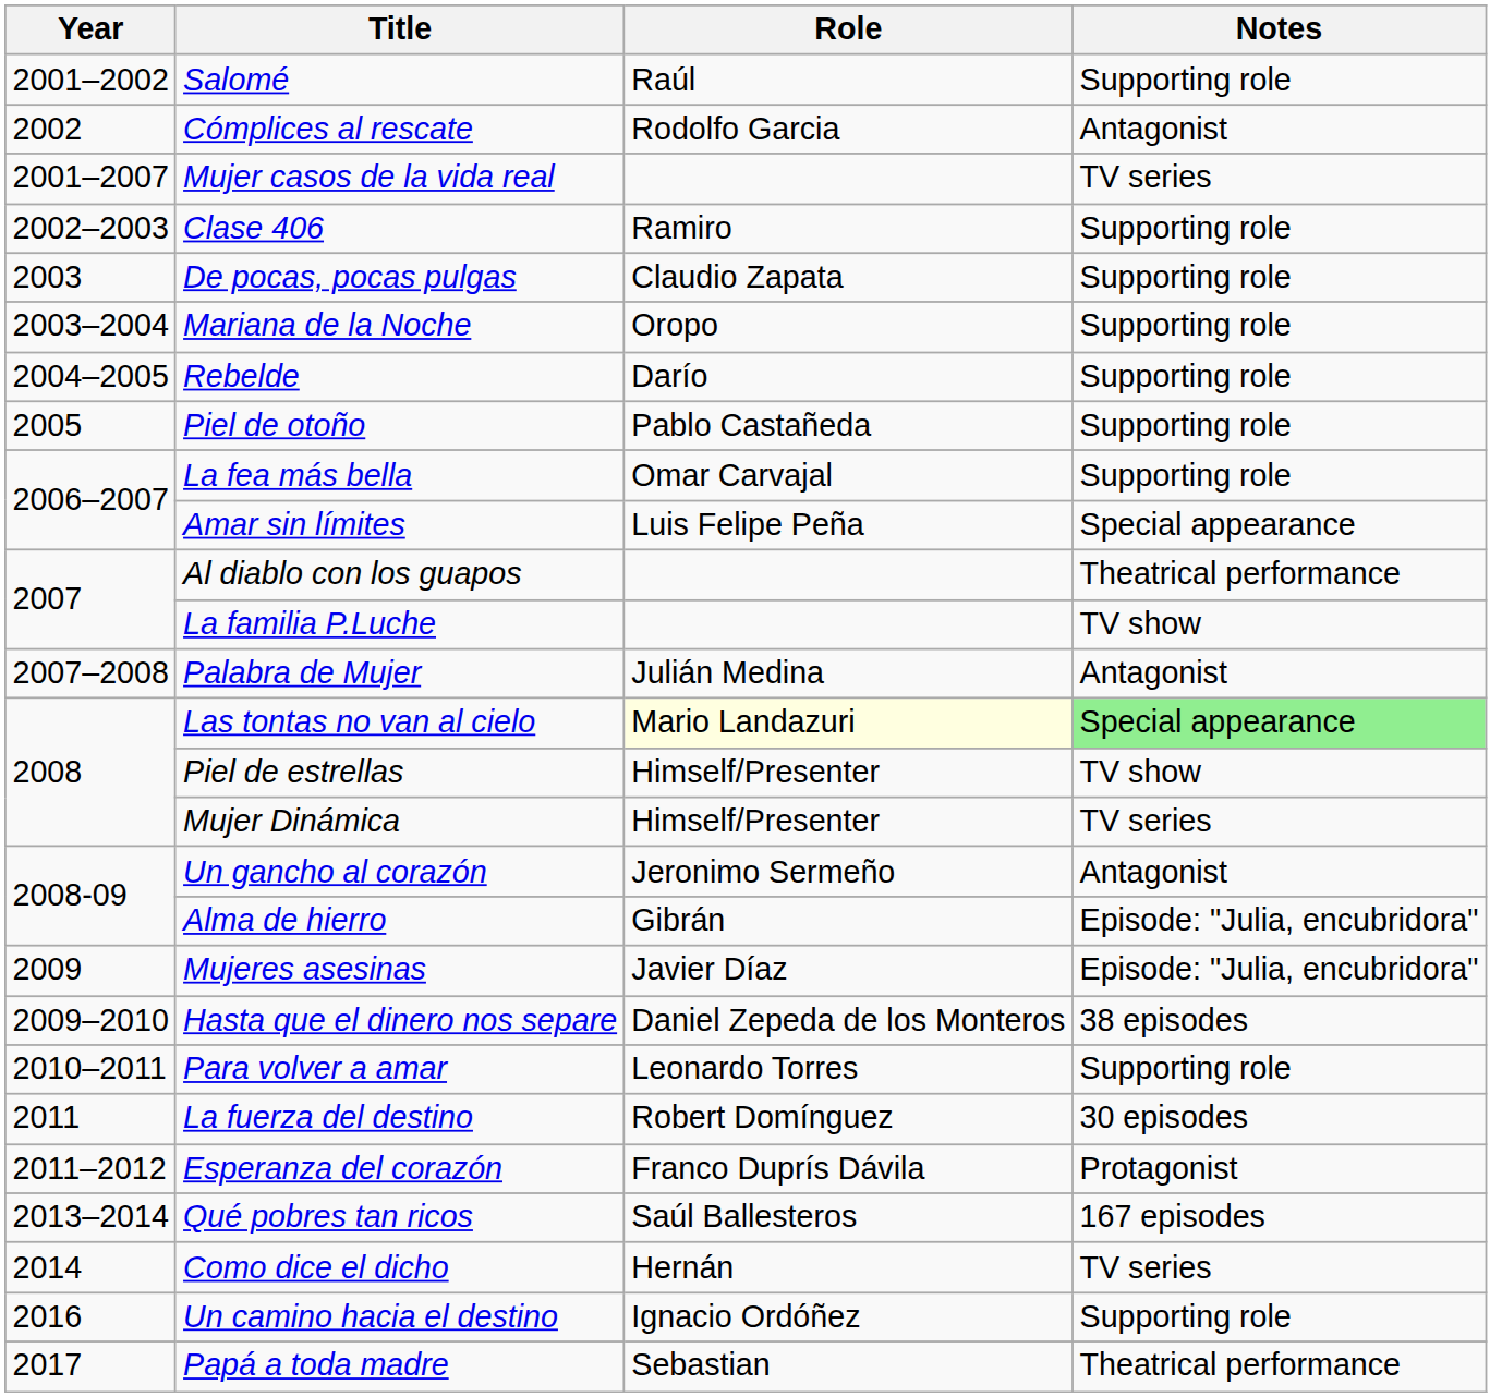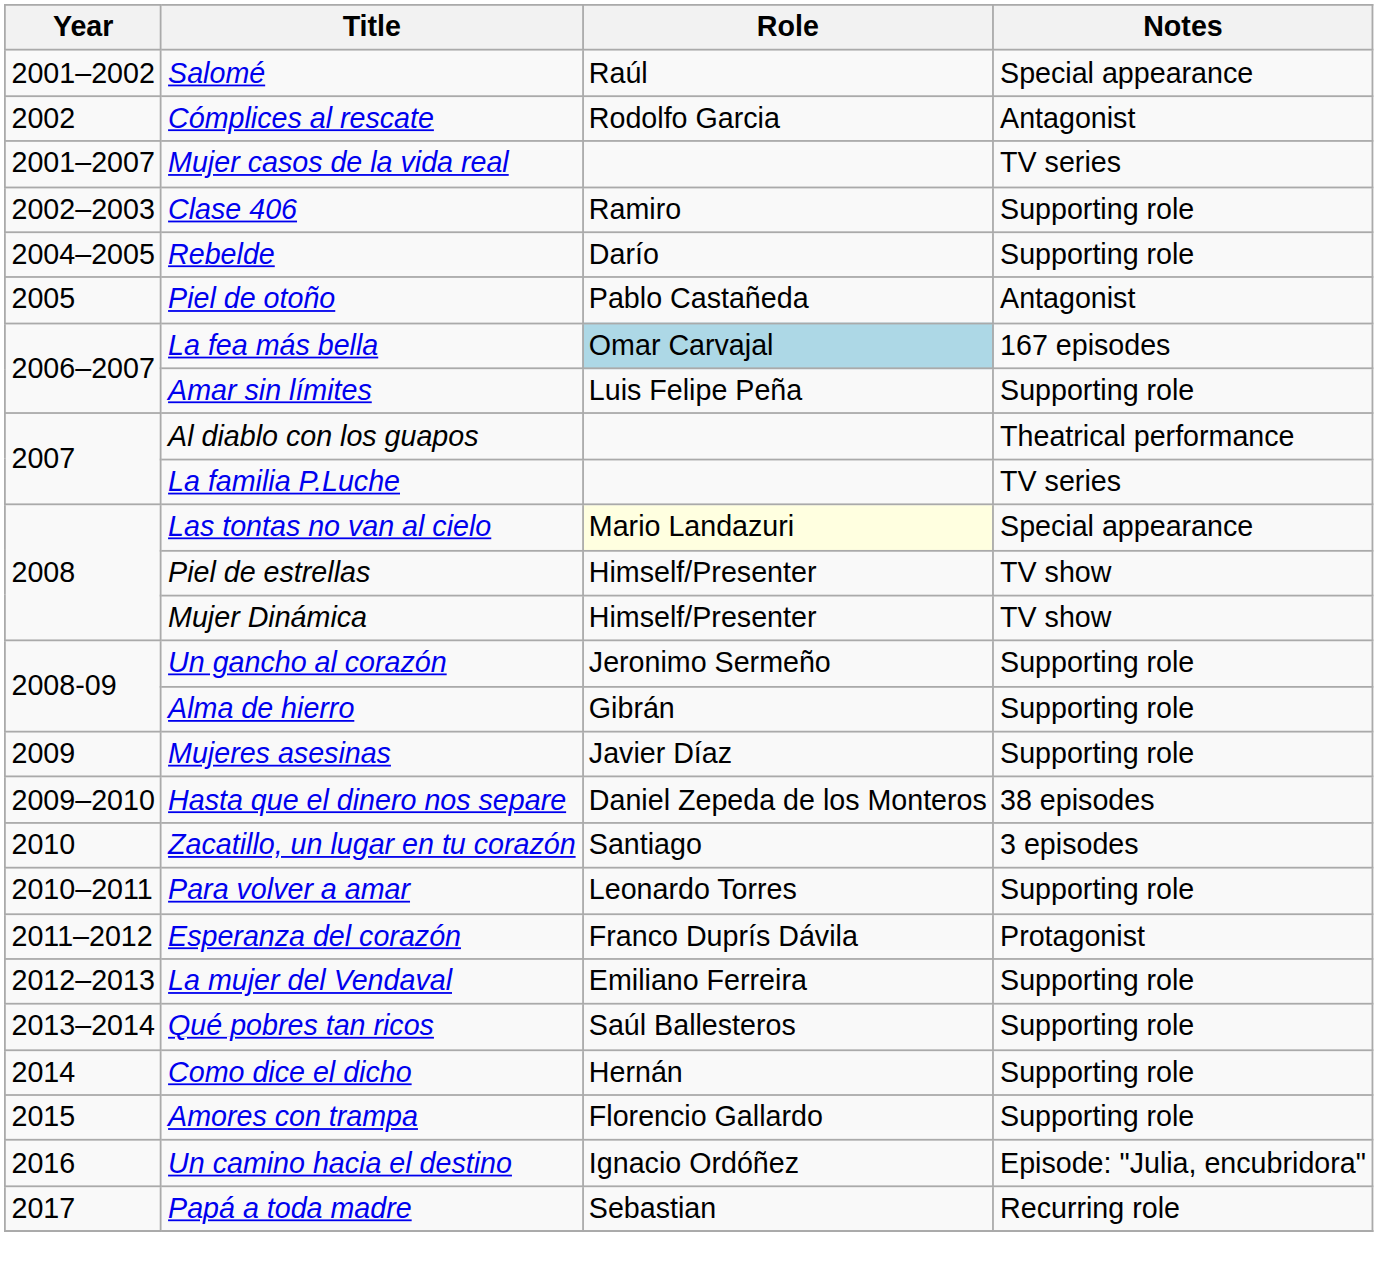Salomé | Notes: Supporting role -> Special appearance
- row: 2003 | De pocas, pocas pulgas | Claudio Zapata | Supporting role
- row: 2003–2004 | Mariana de la Noche | Oropo | Supporting role
Piel de otoño | Notes: Supporting role -> Antagonist
La fea más bella | Role: no background -> lightblue background
La fea más bella | Notes: Supporting role -> 167 episodes
Amar sin límites | Notes: Special appearance -> Supporting role
La familia P.Luche | Notes: TV show -> TV series
- row: 2007–2008 | Palabra de Mujer | Julián Medina | Antagonist
Las tontas no van al cielo | Notes: lightgreen background -> no background
Mujer Dinámica | Notes: TV series -> TV show
Un gancho al corazón | Notes: Antagonist -> Supporting role
Alma de hierro | Notes: Episode: "Julia, encubridora" -> Supporting role
Mujeres asesinas | Notes: Episode: "Julia, encubridora" -> Supporting role
+ row: 2010 | Zacatillo, un lugar en tu corazón | Santiago | 3 episodes
- row: 2011 | La fuerza del destino | Robert Domínguez | 30 episodes
+ row: 2012–2013 | La mujer del Vendaval | Emiliano Ferreira | Supporting role
Qué pobres tan ricos | Notes: 167 episodes -> Supporting role
Como dice el dicho | Notes: TV series -> Supporting role
+ row: 2015 | Amores con trampa | Florencio Gallardo | Supporting role
Un camino hacia el destino | Notes: Supporting role -> Episode: "Julia, encubridora"
Papá a toda madre | Notes: Theatrical performance -> Recurring role
